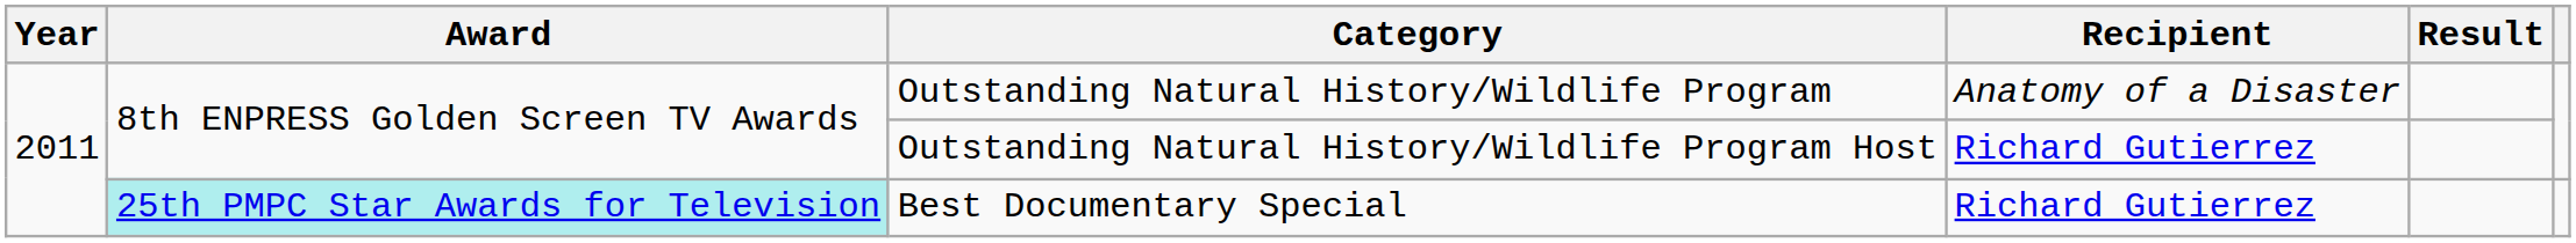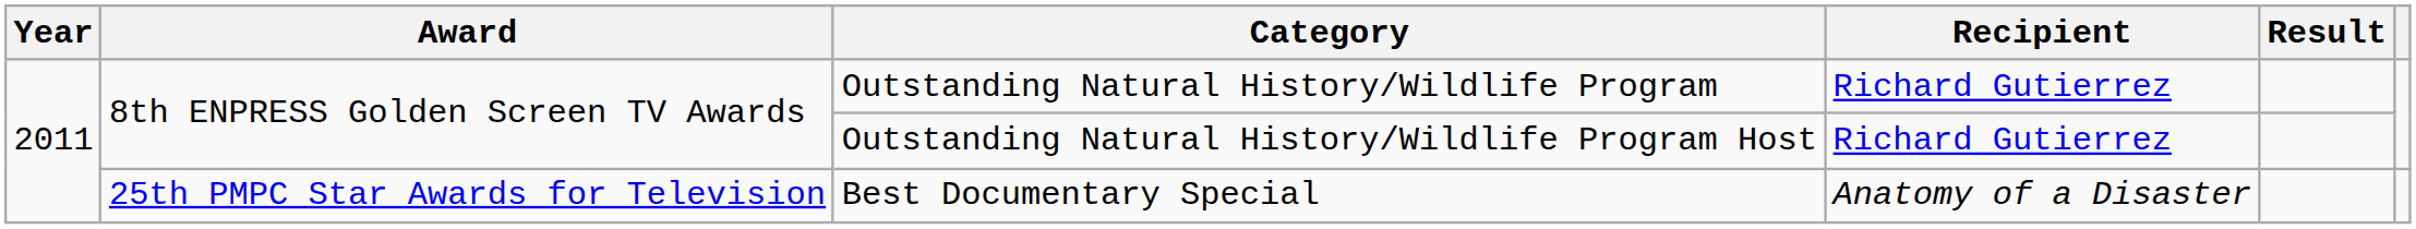Outstanding Natural History/Wildlife Program | Recipient: Anatomy of a Disaster -> Richard Gutierrez
Best Documentary Special | Award: paleturquoise background -> no background
Best Documentary Special | Recipient: Richard Gutierrez -> Anatomy of a Disaster
